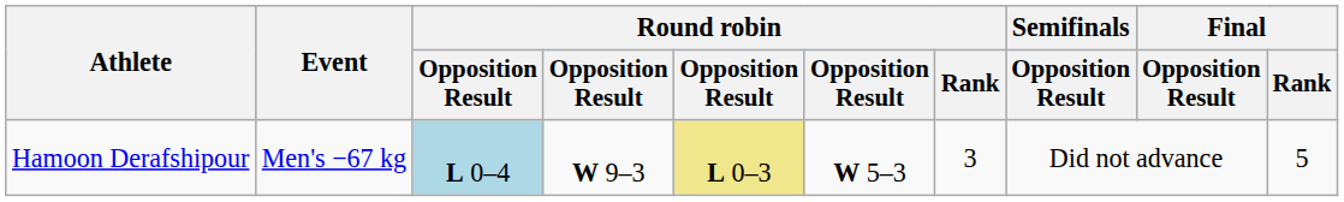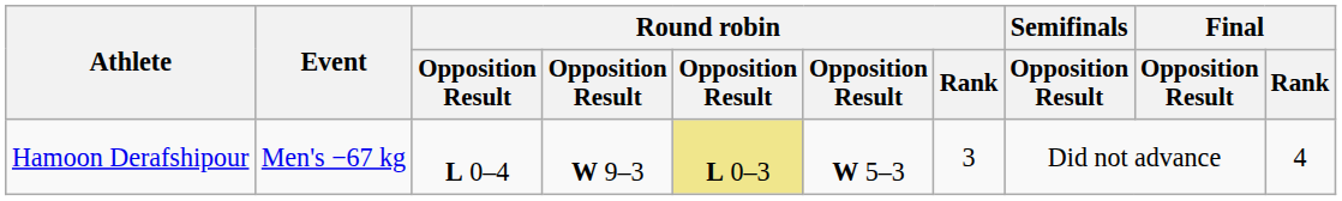Hamoon Derafshipour | column 3: lightblue background -> no background
Hamoon Derafshipour | Final / Rank: 5 -> 4
